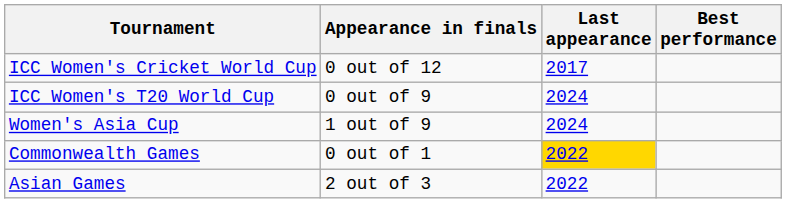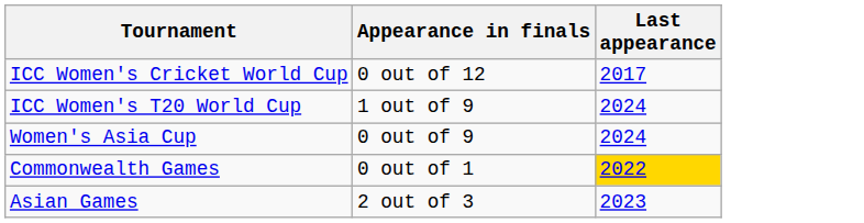- column: Best performance
ICC Women's T20 World Cup | Appearance in finals: 0 out of 9 -> 1 out of 9
Women's Asia Cup | Appearance in finals: 1 out of 9 -> 0 out of 9
Asian Games | Last appearance: 2022 -> 2023
